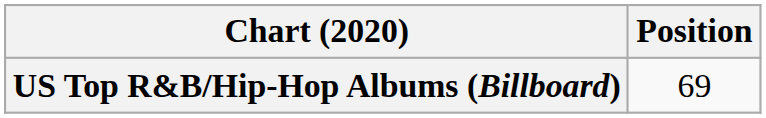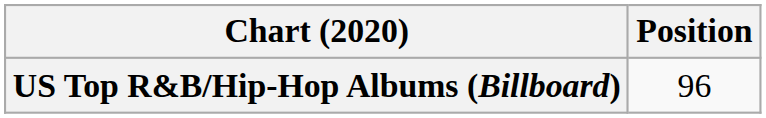US Top R&B/Hip-Hop Albums (Billboard) | Position: 69 -> 96
